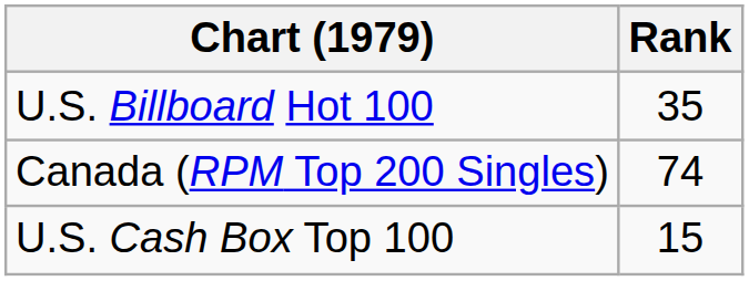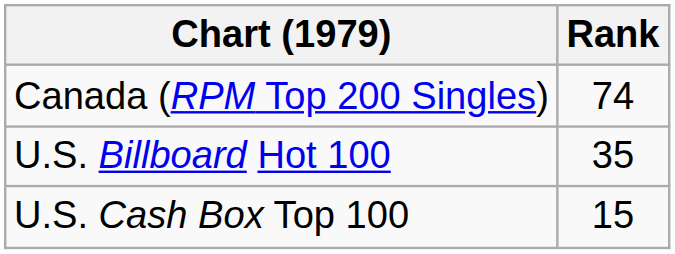rows swapped: Canada (RPM Top 200 Singles) <-> U.S. Billboard Hot 100
